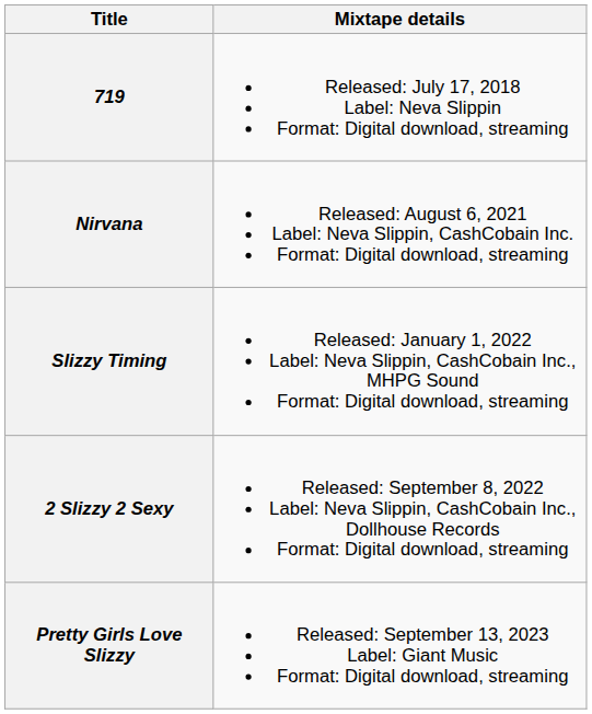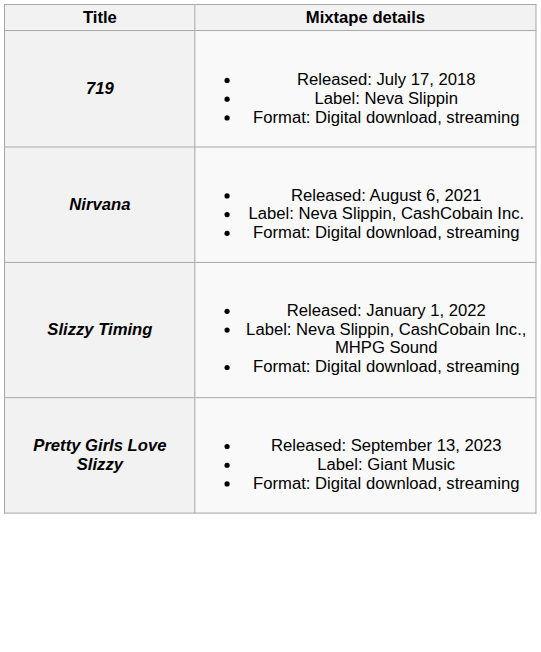- row: 2 Slizzy 2 Sexy | Released: September 8, 2022 Label: Neva Slippin, CashCobain Inc., Dollhouse Records Format: Digital download, streaming
